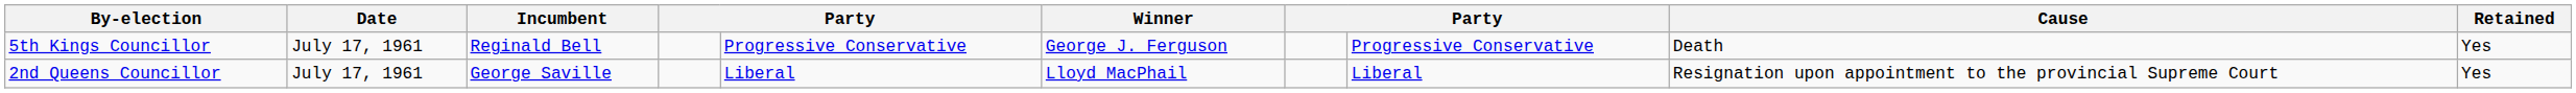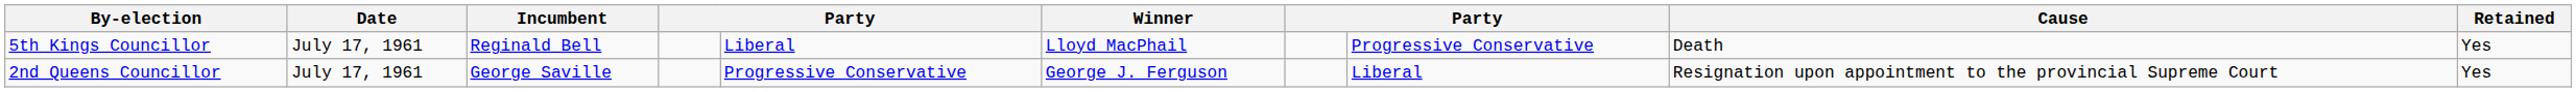5th Kings Councillor | column 5: Progressive Conservative -> Liberal
5th Kings Councillor | Winner: George J. Ferguson -> Lloyd MacPhail
2nd Queens Councillor | column 5: Liberal -> Progressive Conservative
2nd Queens Councillor | Winner: Lloyd MacPhail -> George J. Ferguson
